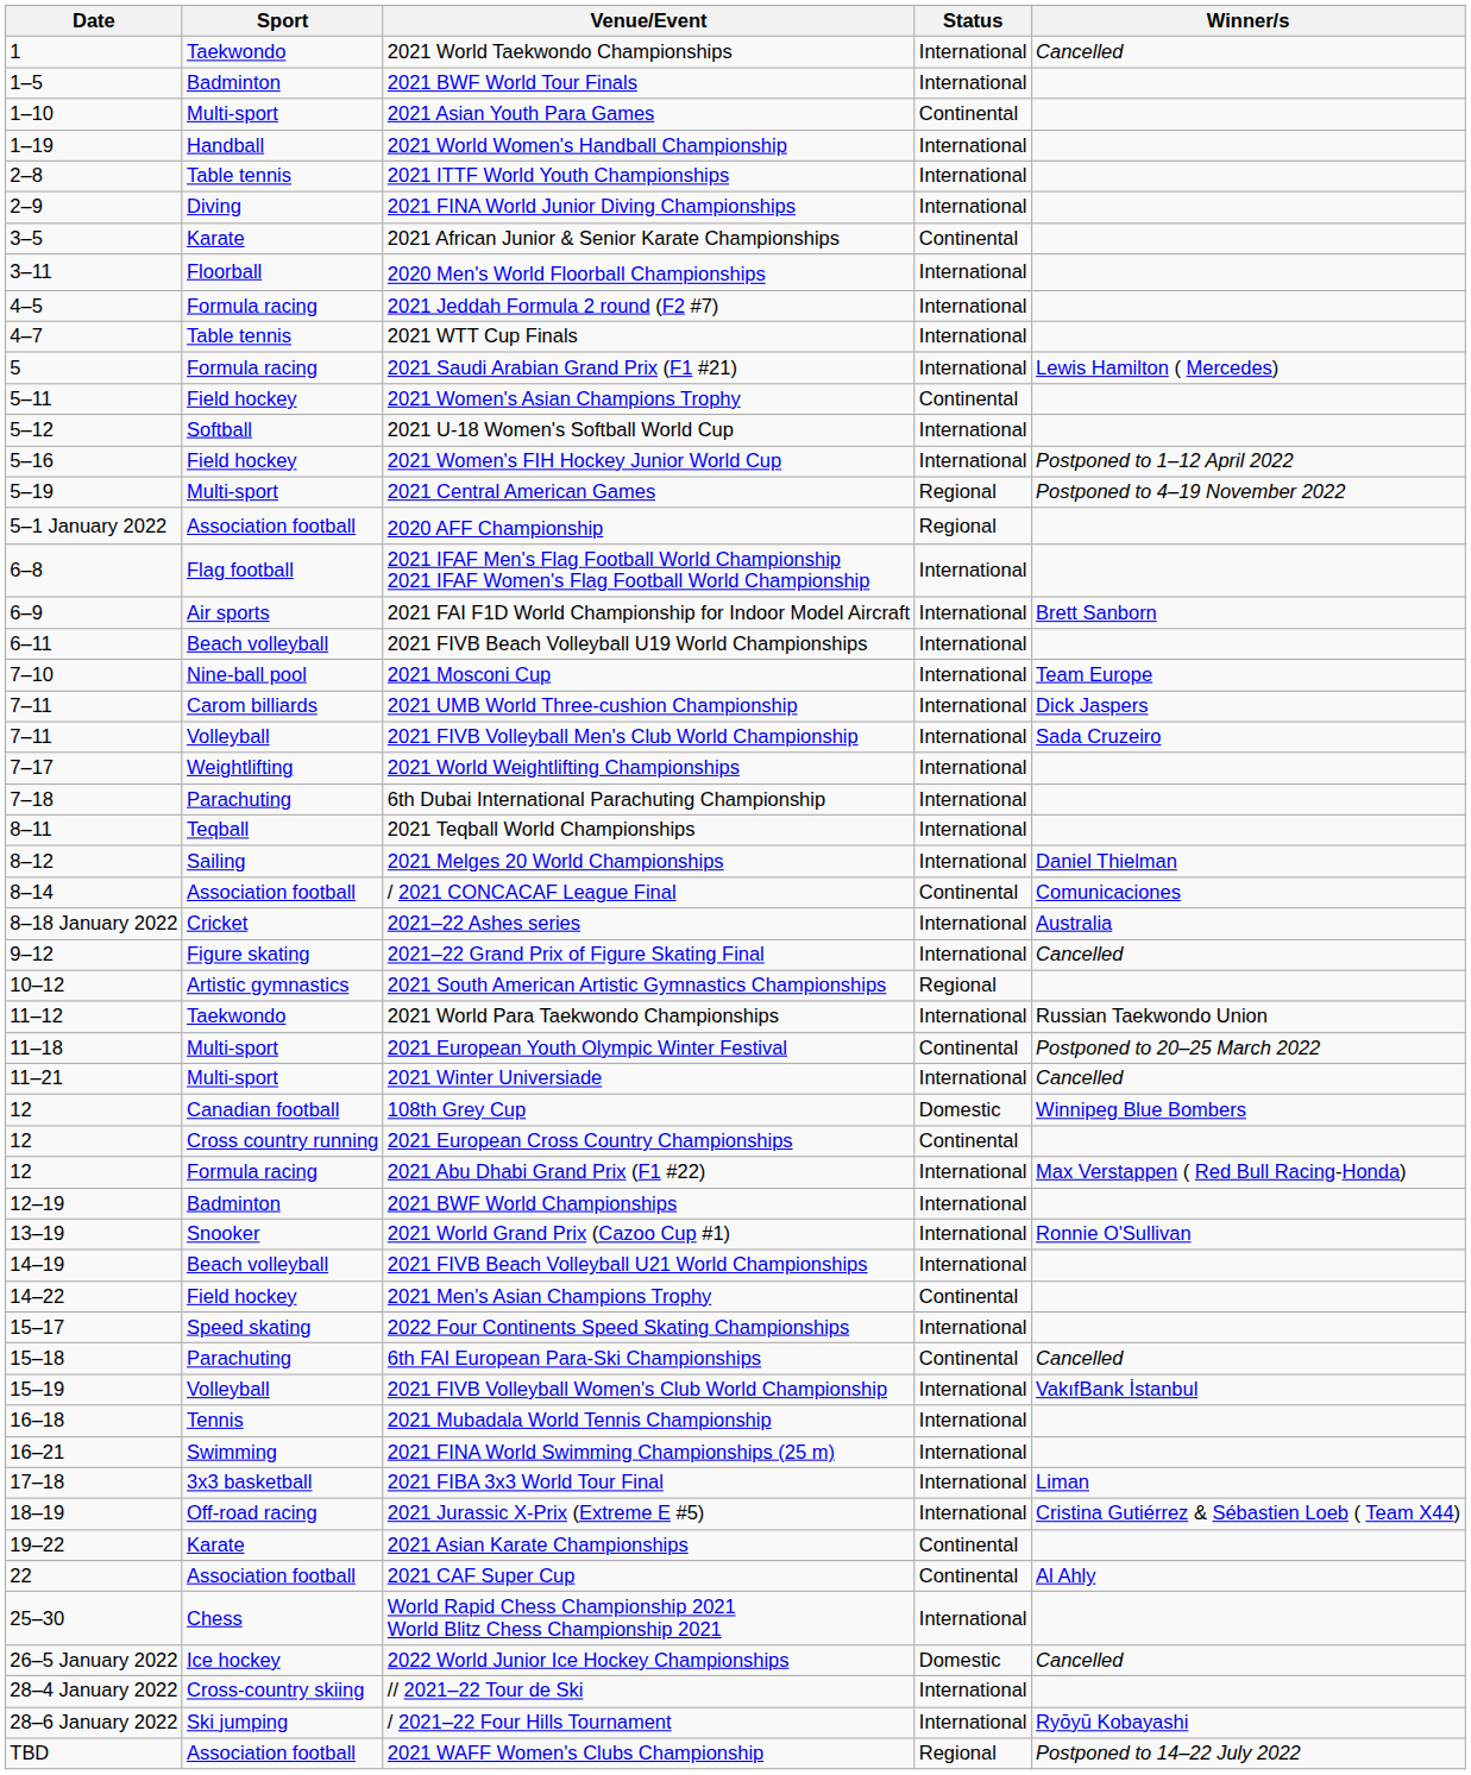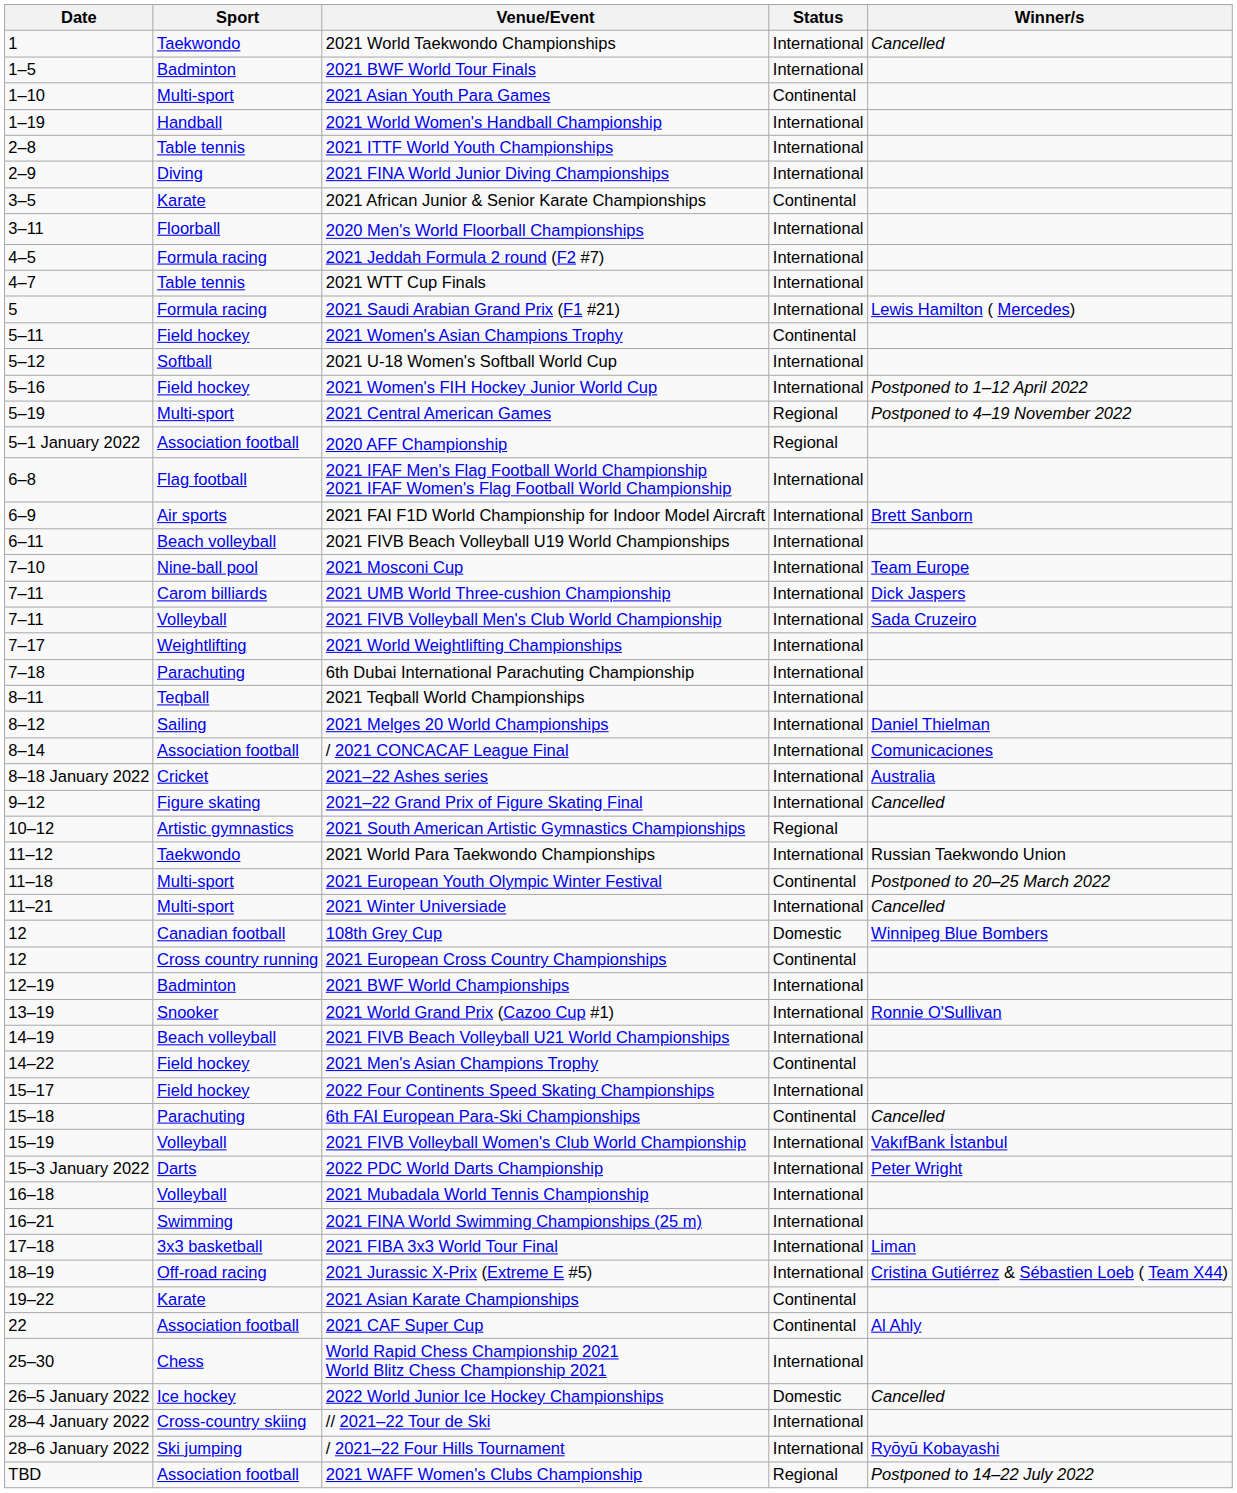/ 2021 CONCACAF League Final | Status: Continental -> International
- row: 12 | Formula racing | 2021 Abu Dhabi Grand Prix (F1 #22) | International | Max Verstappen ( Red Bull Racing-Honda)
2022 Four Continents Speed Skating Championships | Sport: Speed skating -> Field hockey
+ row: 15–3 January 2022 | Darts | 2022 PDC World Darts Championship | International | Peter Wright
2021 Mubadala World Tennis Championship | Sport: Tennis -> Volleyball
